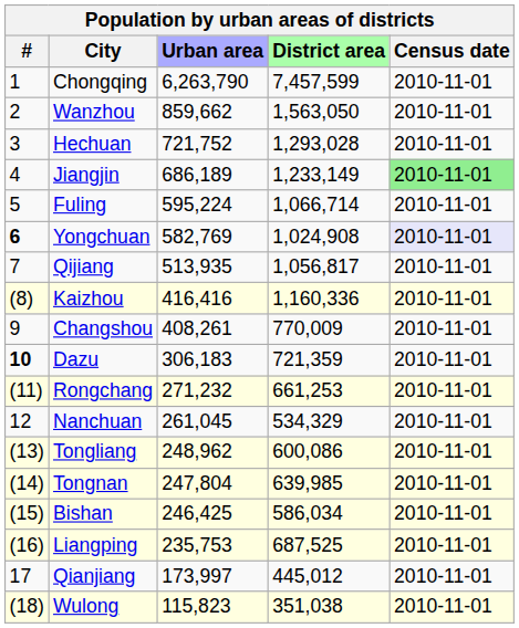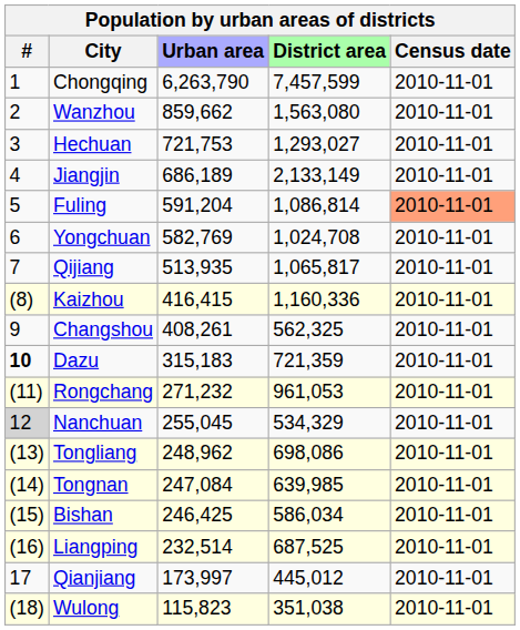Wanzhou | District area: 1,563,050 -> 1,563,080
Hechuan | Urban area: 721,752 -> 721,753
Hechuan | District area: 1,293,028 -> 1,293,027
Jiangjin | District area: 1,233,149 -> 2,133,149
Jiangjin | Census date: lightgreen background -> no background
Fuling | Urban area: 595,224 -> 591,204
Fuling | District area: 1,066,714 -> 1,086,814
Fuling | Census date: no background -> lightsalmon background
Yongchuan | #: bold -> normal
Yongchuan | District area: 1,024,908 -> 1,024,708
Yongchuan | Census date: lavender background -> no background
Qijiang | District area: 1,056,817 -> 1,065,817
Kaizhou | Urban area: 416,416 -> 416,415
Changshou | District area: 770,009 -> 562,325
Dazu | Urban area: 306,183 -> 315,183
Rongchang | District area: 661,253 -> 961,053
Nanchuan | #: no background -> lightgrey background
Nanchuan | Urban area: 261,045 -> 255,045
Tongliang | District area: 600,086 -> 698,086
Tongnan | Urban area: 247,804 -> 247,084
Liangping | Urban area: 235,753 -> 232,514
